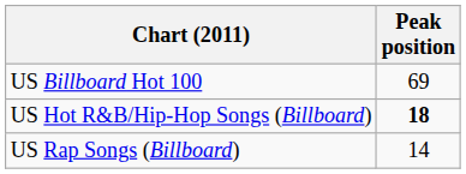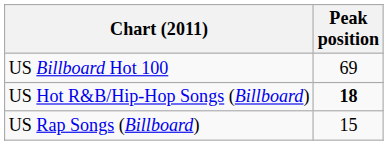US Rap Songs (Billboard) | Peak position: 14 -> 15
